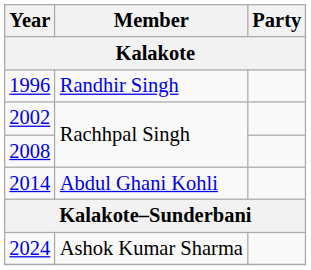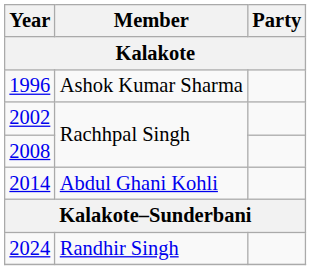1996 | Member: Randhir Singh -> Ashok Kumar Sharma
2024 | Member: Ashok Kumar Sharma -> Randhir Singh
